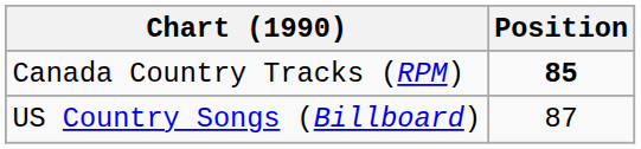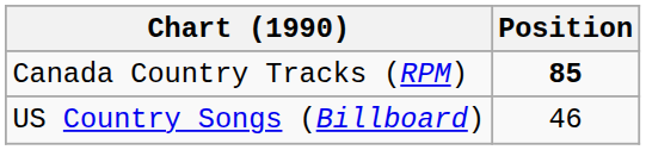US Country Songs (Billboard) | Position: 87 -> 46
